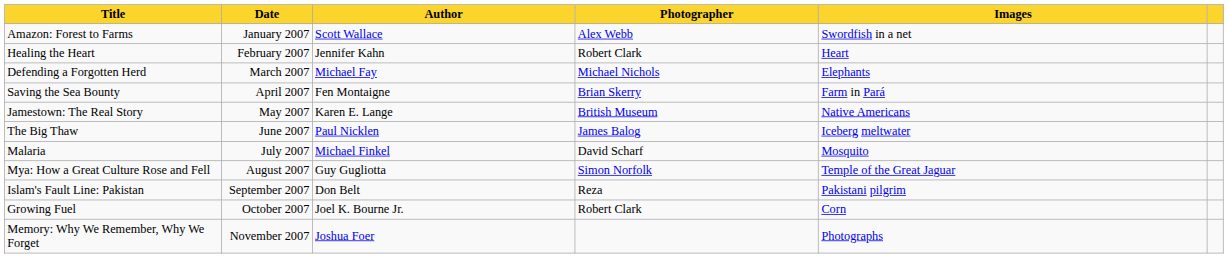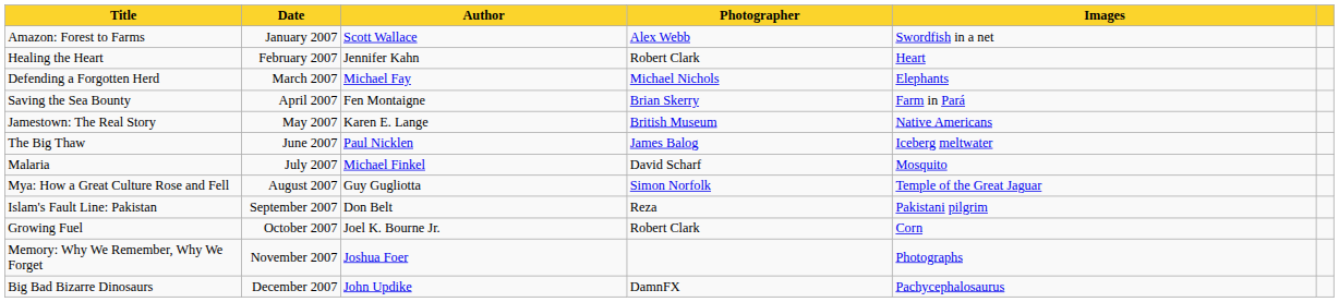+ row: Big Bad Bizarre Dinosaurs | December 2007 | John Updike | DamnFX | Pachycephalosaurus
